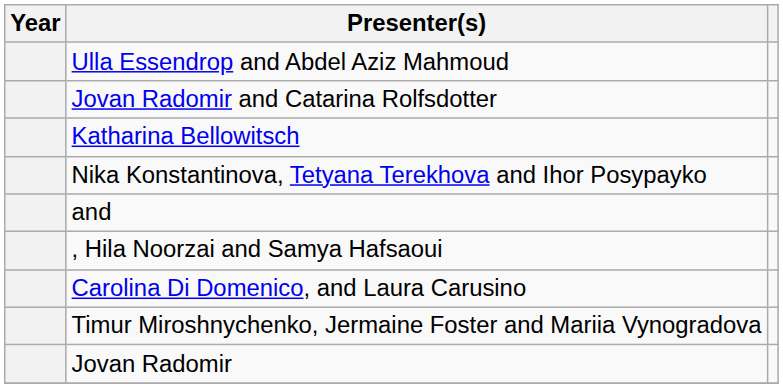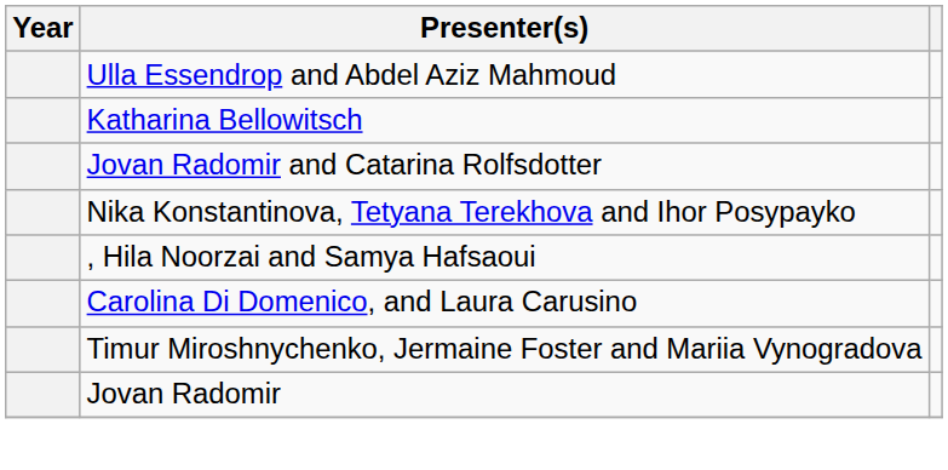rows swapped: Katharina Bellowitsch <-> Jovan Radomir and Catarina Rolfsdotter
- row: and
